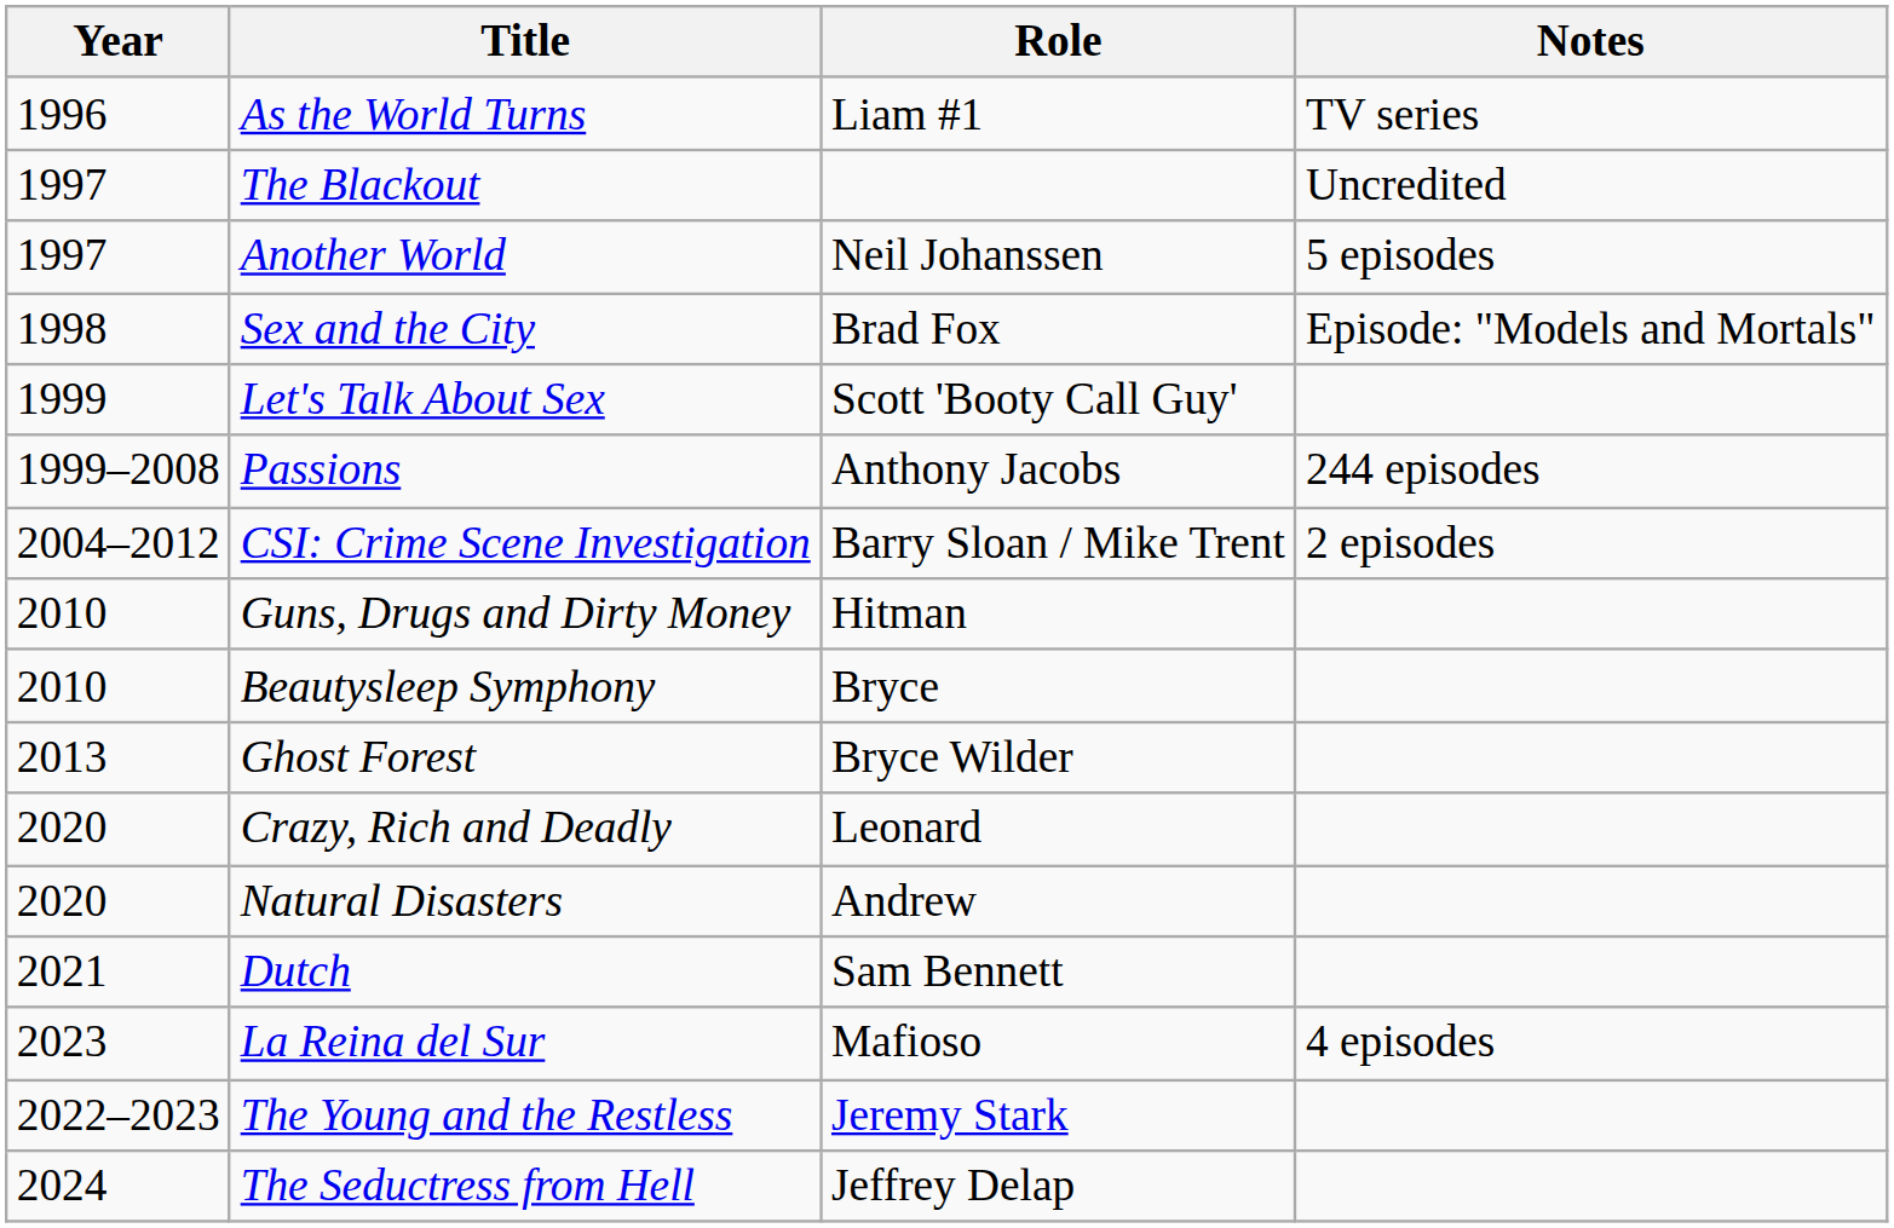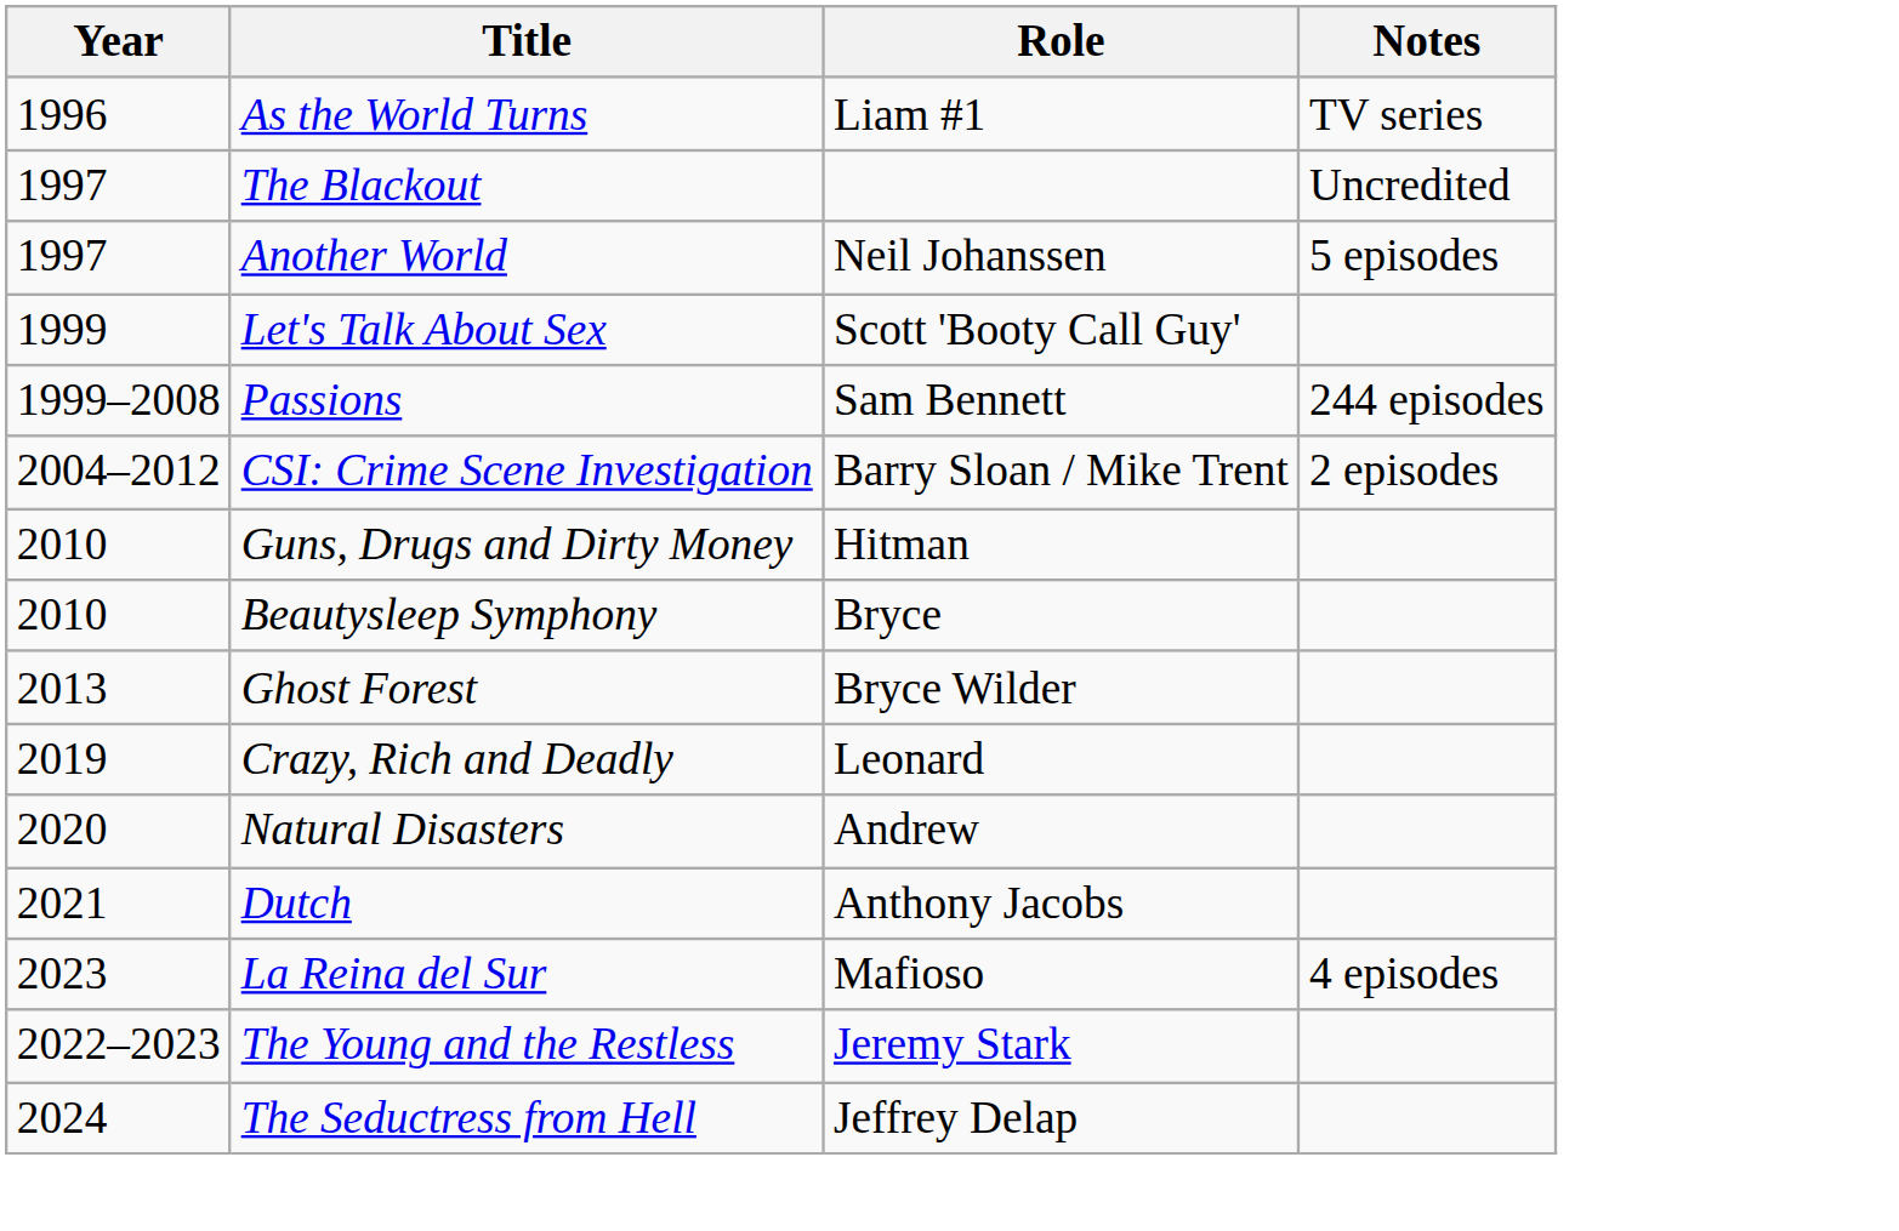- row: 1998 | Sex and the City | Brad Fox | Episode: "Models and Mortals"
Passions | Role: Anthony Jacobs -> Sam Bennett
Crazy, Rich and Deadly | Year: 2020 -> 2019
Dutch | Role: Sam Bennett -> Anthony Jacobs
